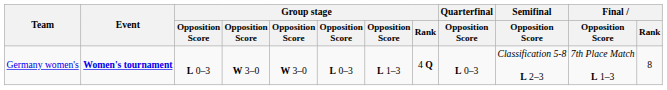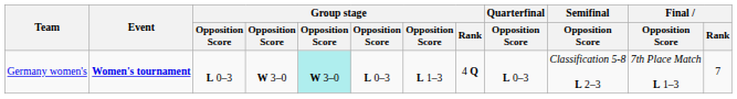Germany women's | column 5: no background -> paleturquoise background
Germany women's | Final / Rank: 8 -> 7
